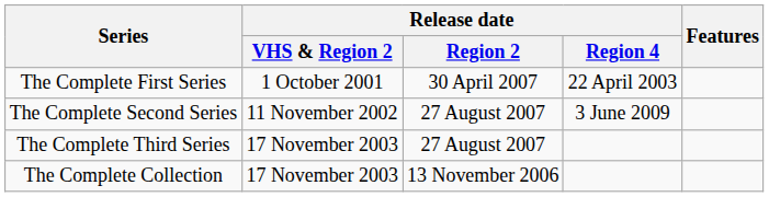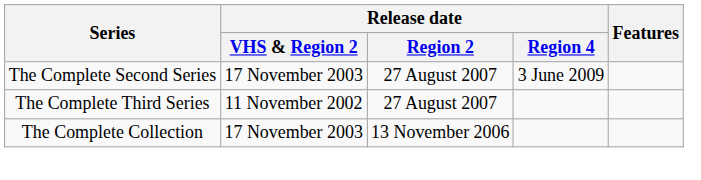- row: The Complete First Series | 1 October 2001 | 30 April 2007 | 22 April 2003
The Complete Second Series | Release date / VHS & Region 2: 11 November 2002 -> 17 November 2003
The Complete Third Series | Release date / VHS & Region 2: 17 November 2003 -> 11 November 2002
